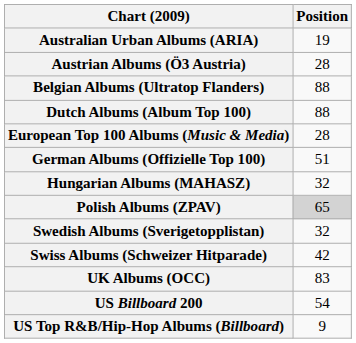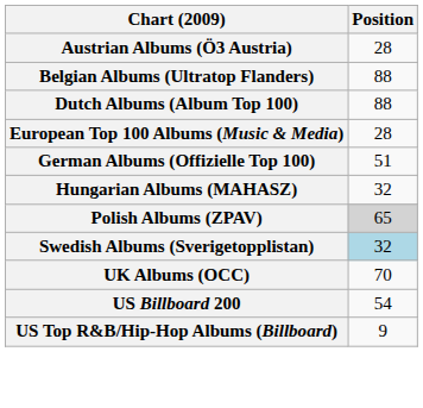- row: Australian Urban Albums (ARIA) | 19
Swedish Albums (Sverigetopplistan) | Position: no background -> lightblue background
- row: Swiss Albums (Schweizer Hitparade) | 42
UK Albums (OCC) | Position: 83 -> 70
